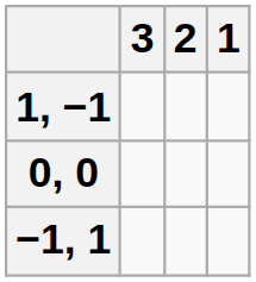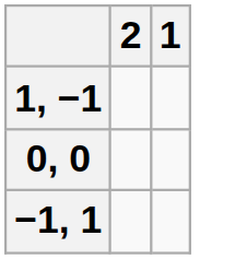- column: 3
